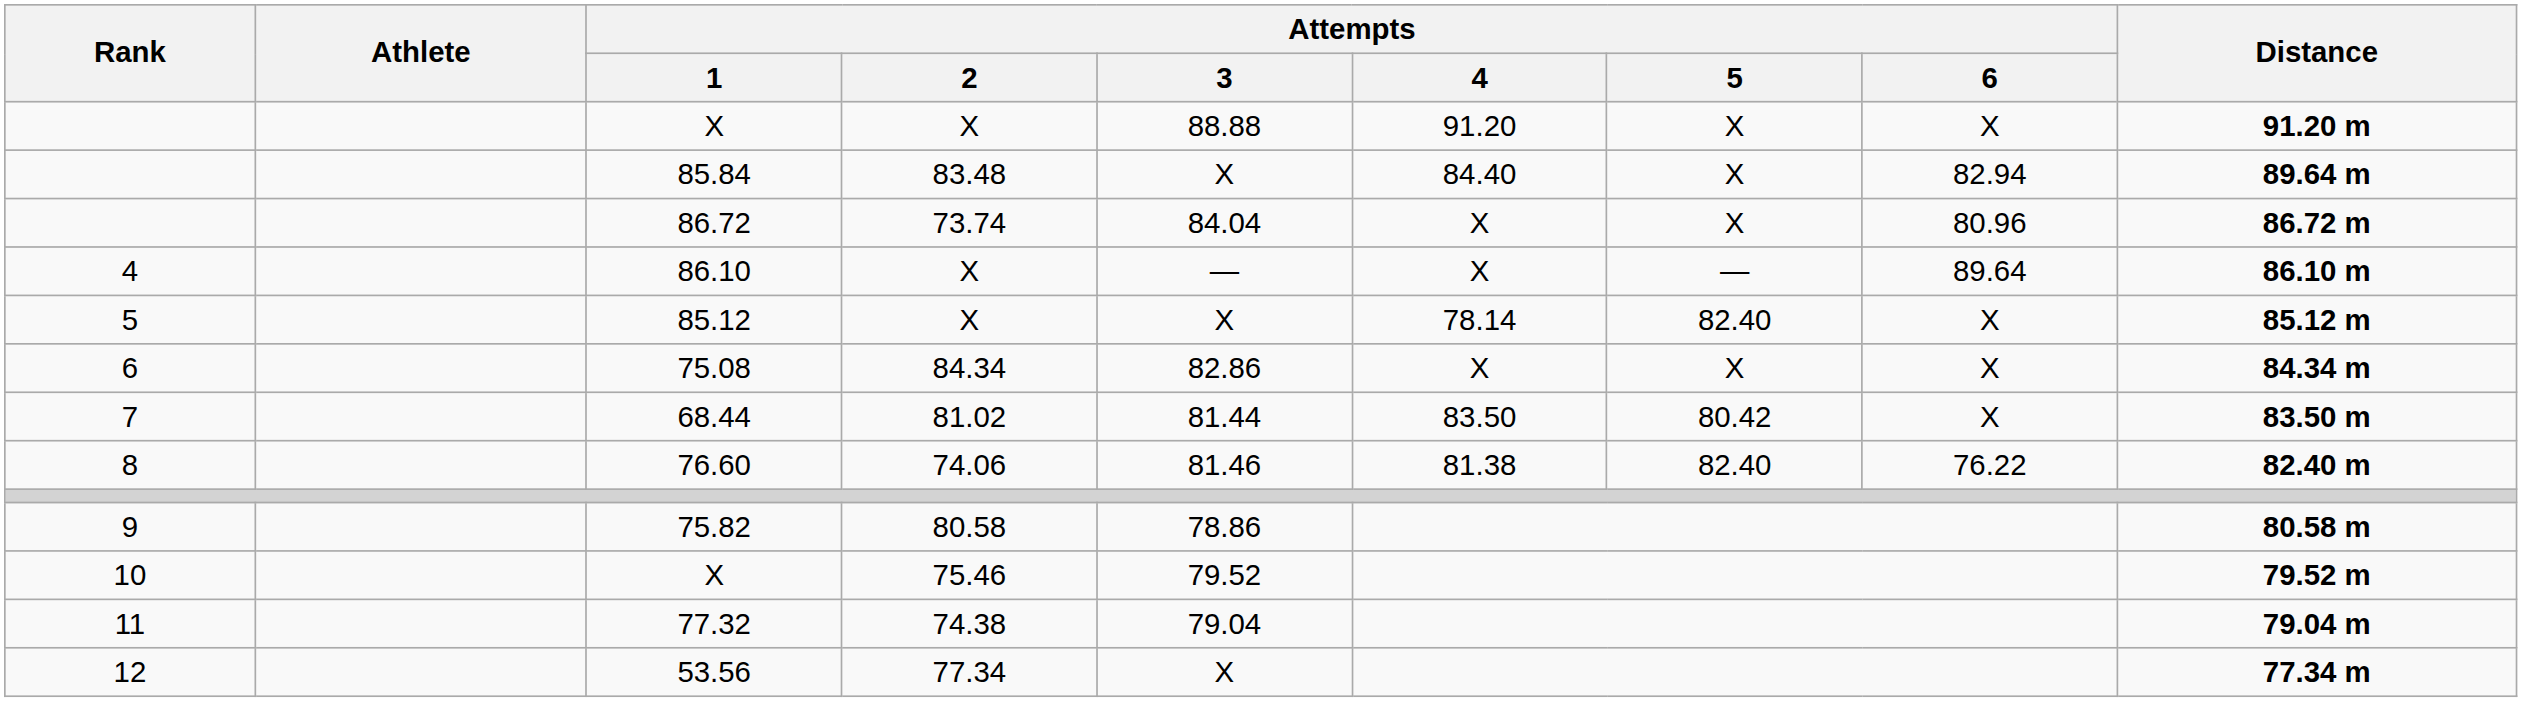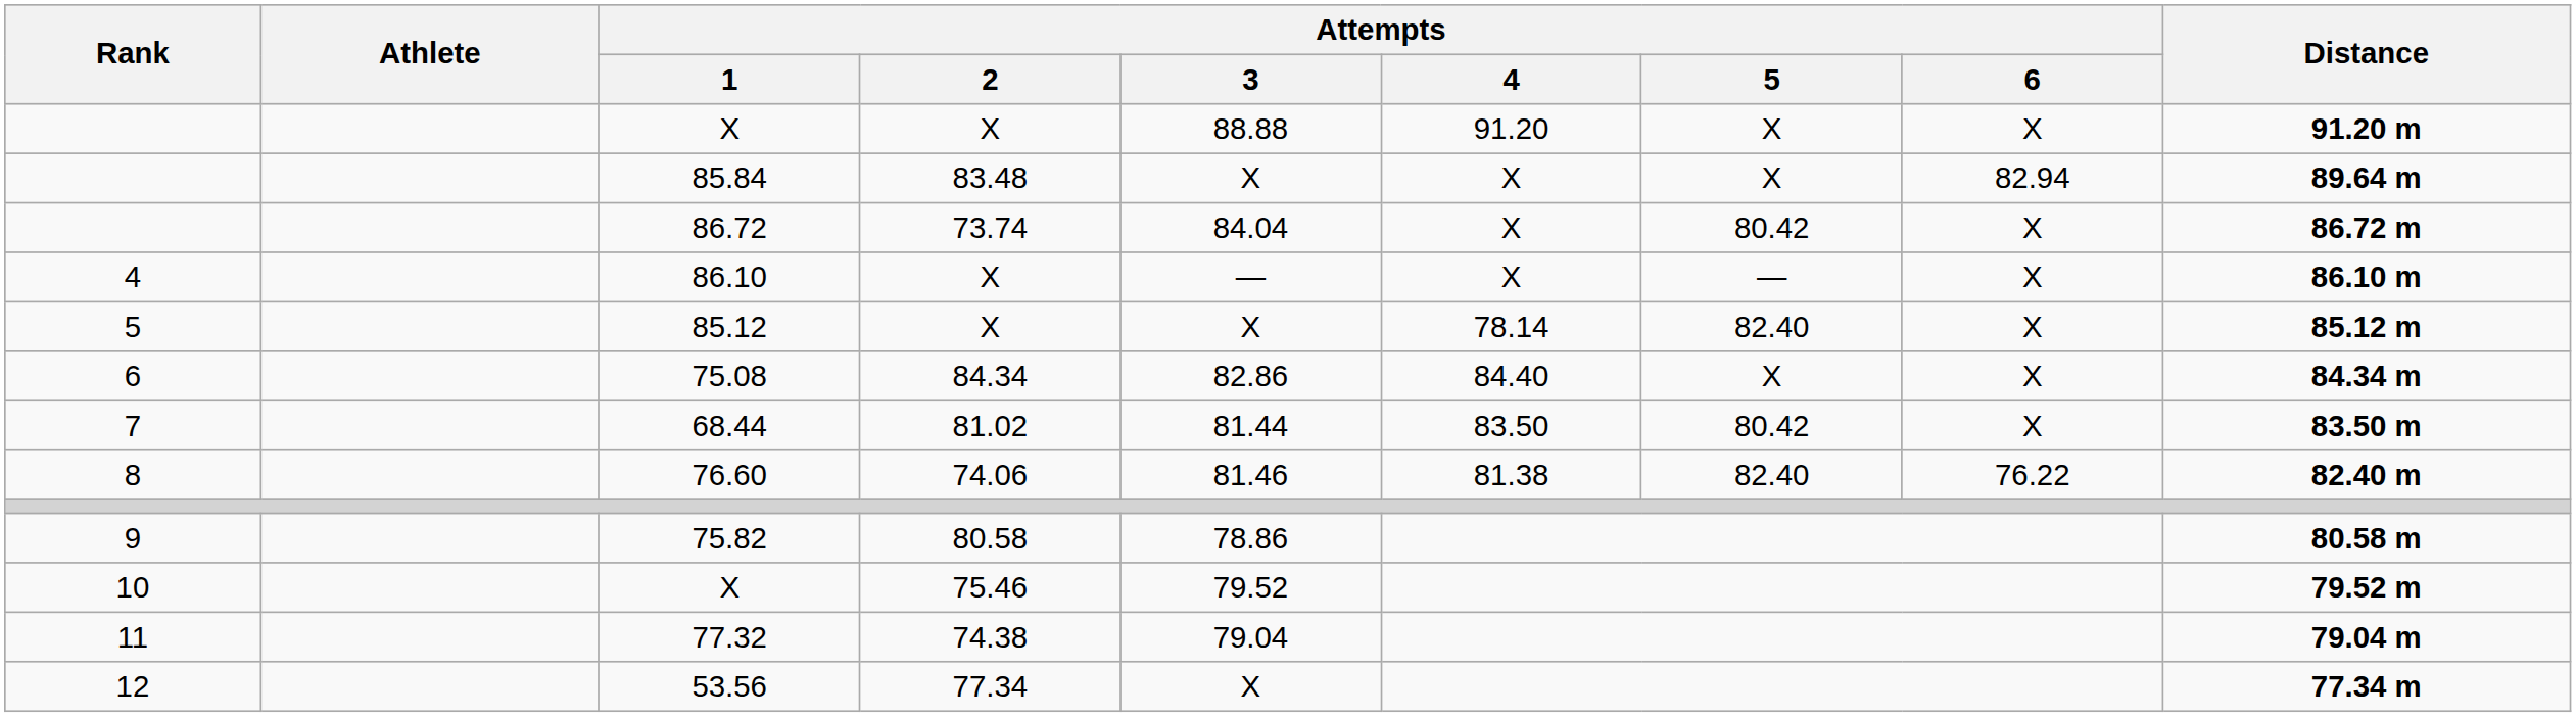85.84 | Attempts / 4: 84.40 -> X
86.72 | Attempts / 5: X -> 80.42
86.72 | Attempts / 6: 80.96 -> X
86.10 | Attempts / 6: 89.64 -> X
75.08 | Attempts / 4: X -> 84.40
